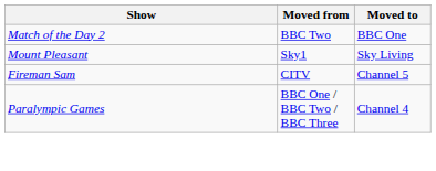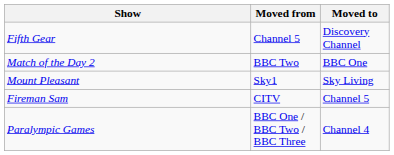+ row: Fifth Gear | Channel 5 | Discovery Channel
